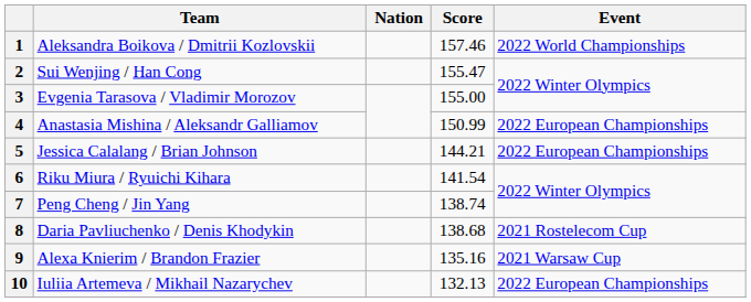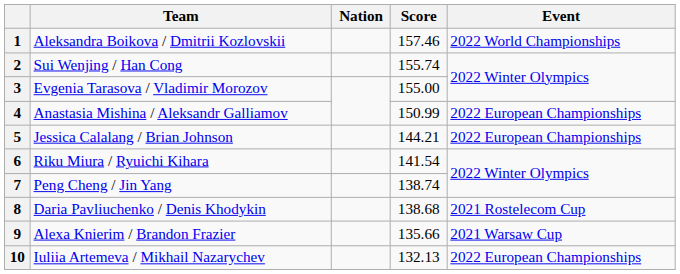2 | Score: 155.47 -> 155.74
9 | Score: 135.16 -> 135.66
